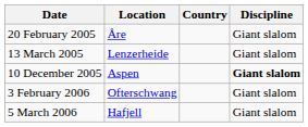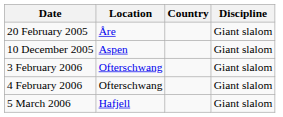- row: 13 March 2005 | Lenzerheide | Giant slalom
10 December 2005 | Discipline: bold -> normal
+ row: 4 February 2006 | Ofterschwang | Giant slalom
